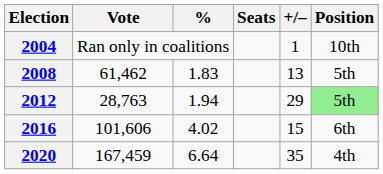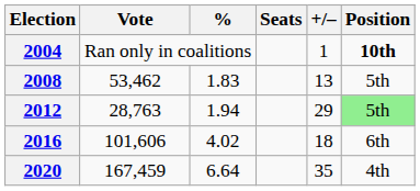2004 | Position: normal -> bold
2008 | Vote: 61,462 -> 53,462
2016 | +/–: 15 -> 18
